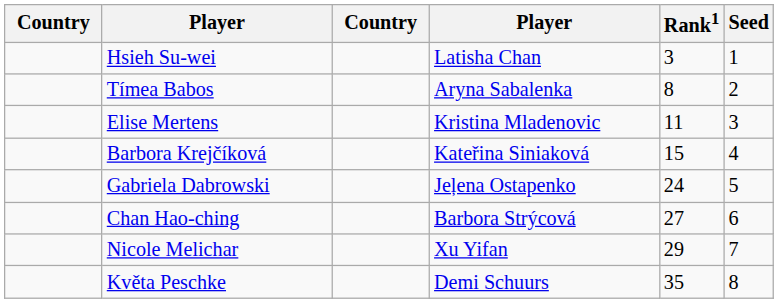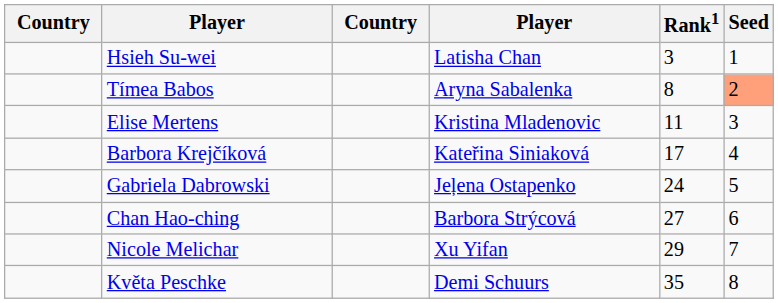Tímea Babos | Seed: no background -> lightsalmon background
Barbora Krejčíková | Rank1: 15 -> 17
